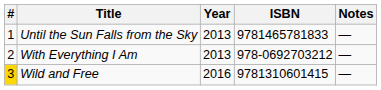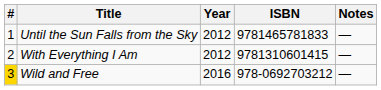Until the Sun Falls from the Sky | Year: 2013 -> 2012
With Everything I Am | Year: 2013 -> 2012
With Everything I Am | ISBN: 978-0692703212 -> 9781310601415
Wild and Free | ISBN: 9781310601415 -> 978-0692703212
